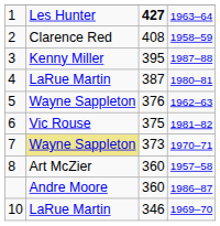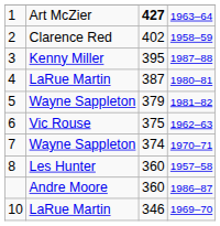1 | column 2: Les Hunter -> Art McZier
2 | column 3: 408 -> 402
5 | column 3: 376 -> 379
5 | column 4: 1962–63 -> 1981–82
6 | column 4: 1981–82 -> 1962–63
7 | column 2: khaki background -> no background
7 | column 3: 373 -> 374
8 | column 2: Art McZier -> Les Hunter
